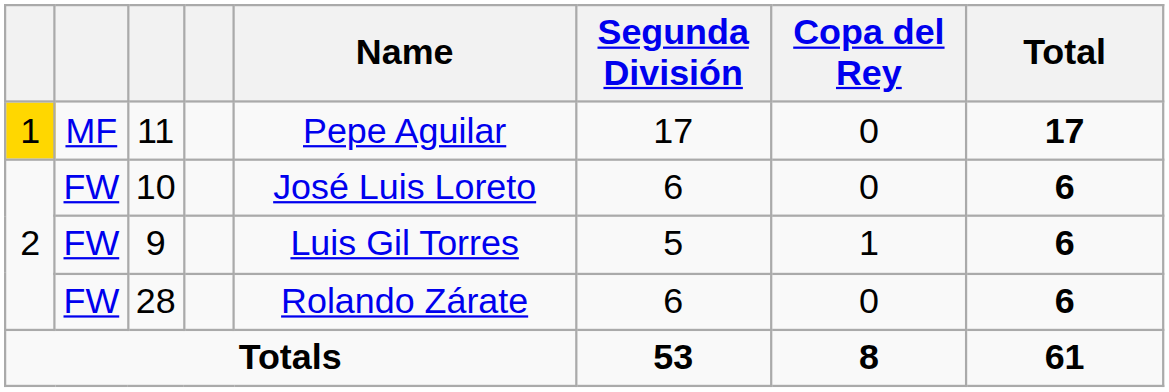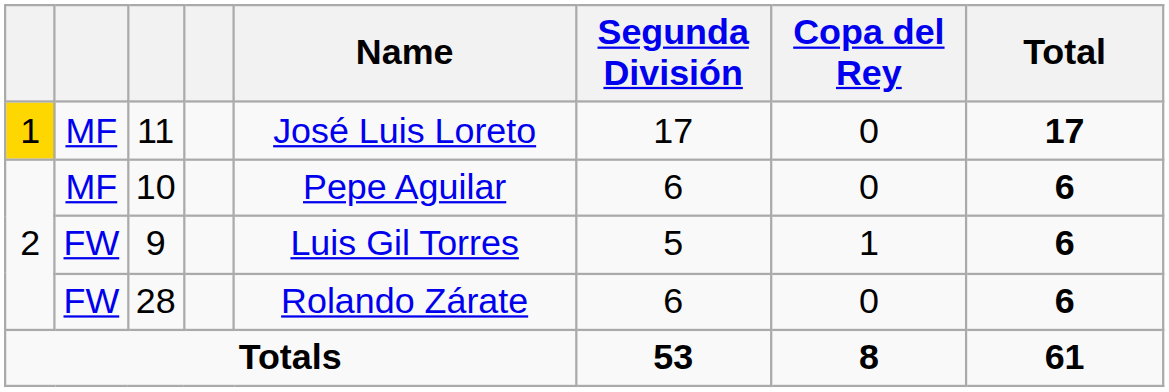11 | Name: Pepe Aguilar -> José Luis Loreto
10 | column 2: FW -> MF
10 | Name: José Luis Loreto -> Pepe Aguilar
